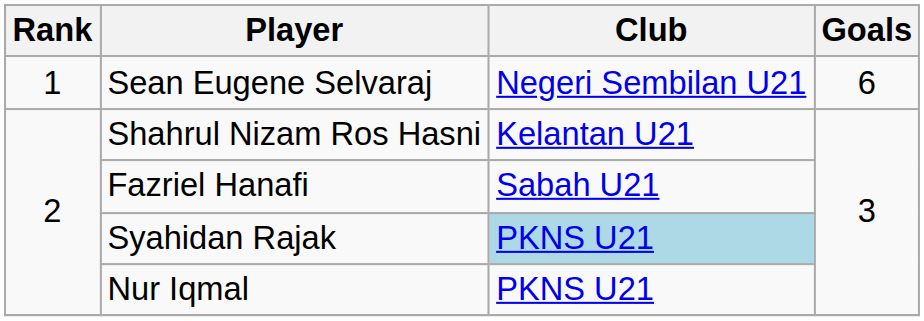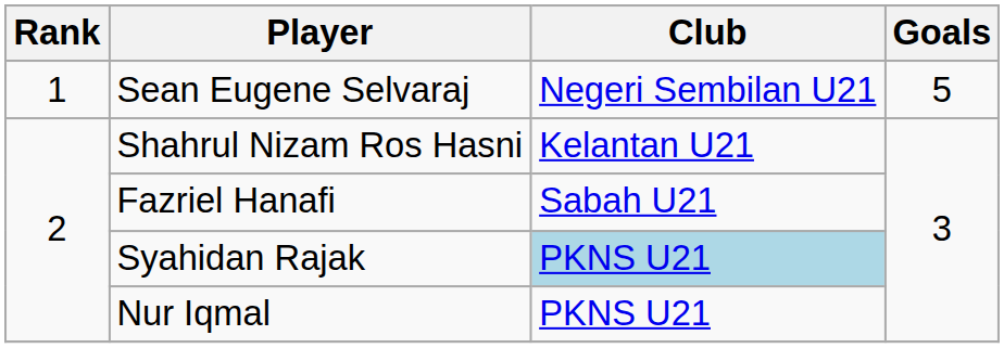Sean Eugene Selvaraj | Goals: 6 -> 5
